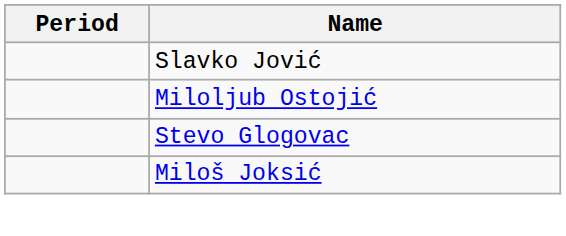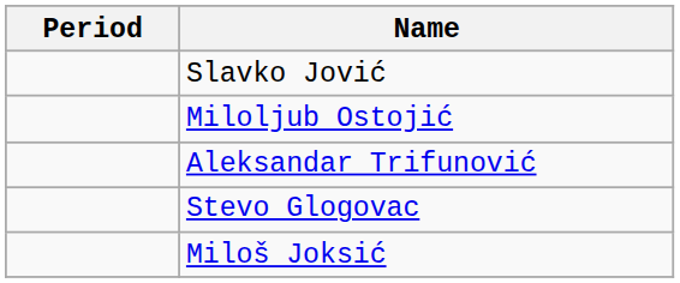+ row: Aleksandar Trifunović
